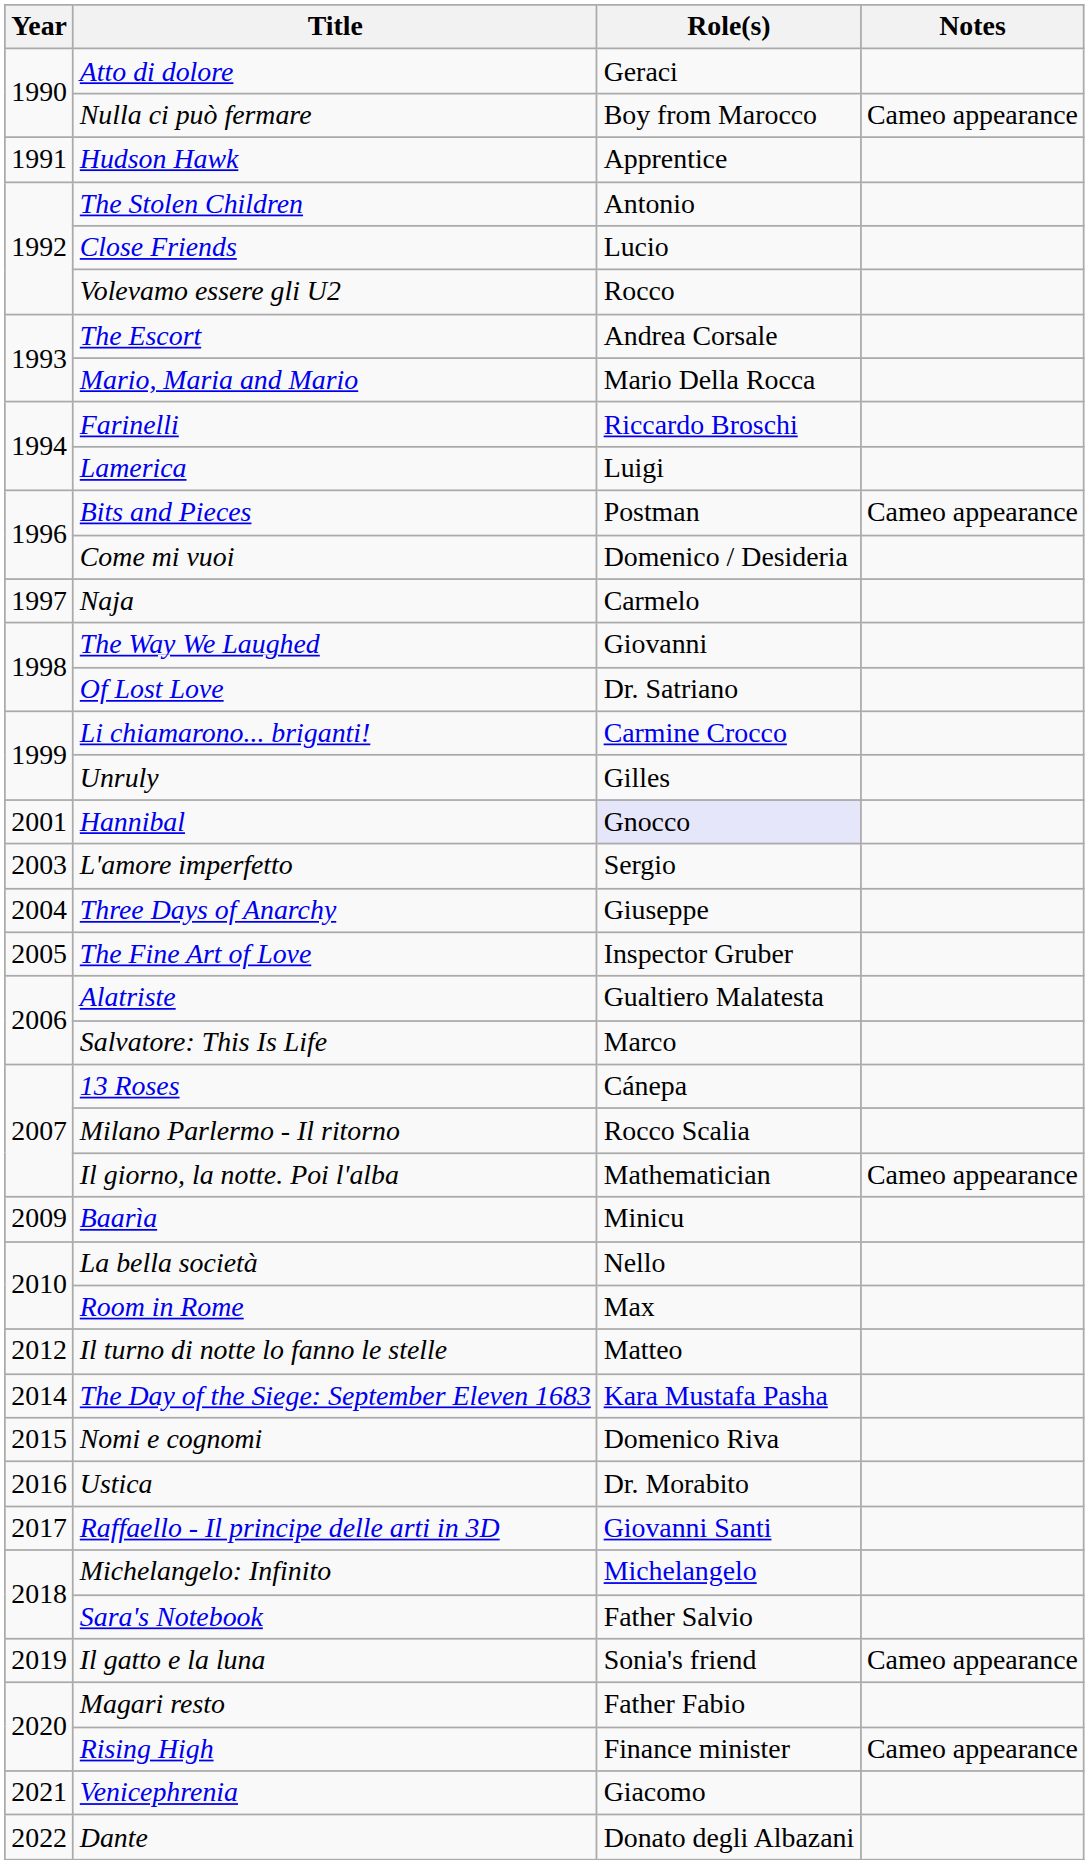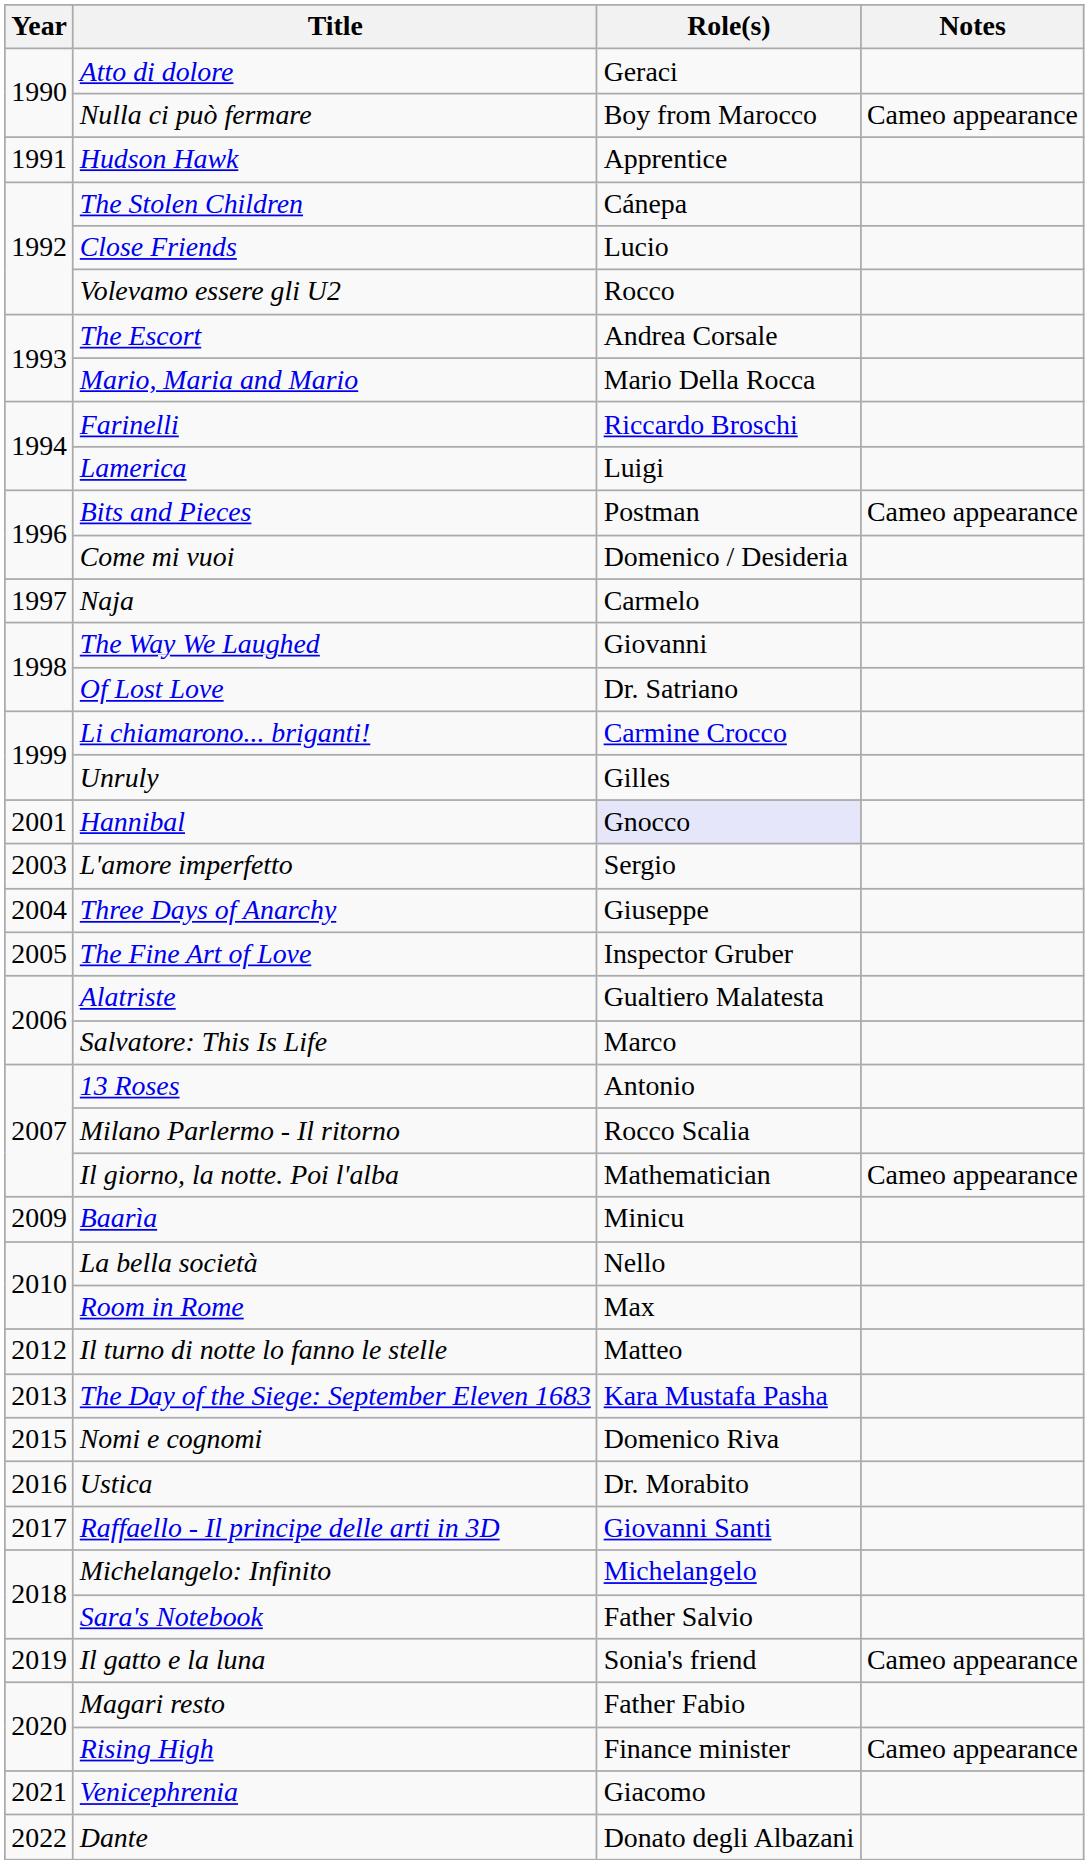The Stolen Children | Role(s): Antonio -> Cánepa
13 Roses | Role(s): Cánepa -> Antonio
The Day of the Siege: September Eleven 1683 | Year: 2014 -> 2013
